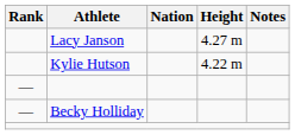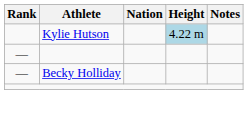- row: Lacy Janson | 4.27 m
Kylie Hutson | Height: no background -> lightblue background
